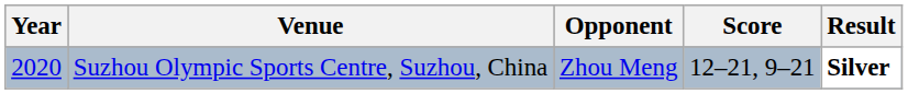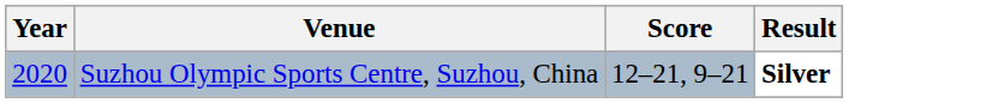- column: Opponent | Zhou Meng
